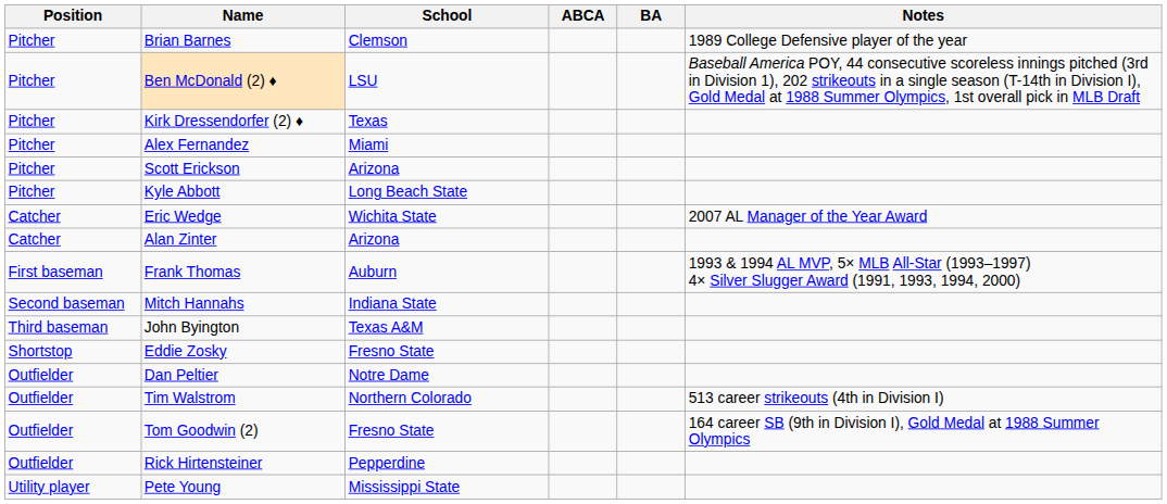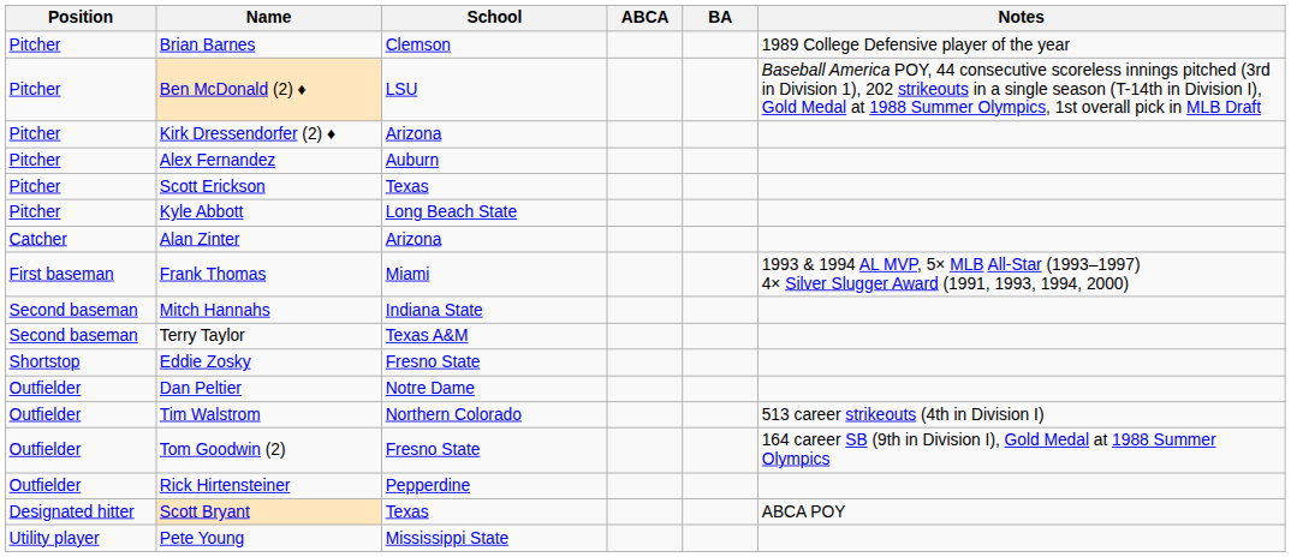Kirk Dressendorfer (2) ♦ | School: Texas -> Arizona
Alex Fernandez | School: Miami -> Auburn
Scott Erickson | School: Arizona -> Texas
- row: Catcher | Eric Wedge | Wichita State | 2007 AL Manager of the Year Award
Frank Thomas | School: Auburn -> Miami
+ row: Second baseman | Terry Taylor | Texas A&M
- row: Third baseman | John Byington | Texas A&M
+ row: Designated hitter | Scott Bryant | Texas | ABCA POY
